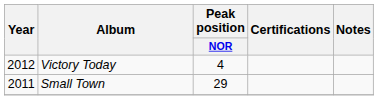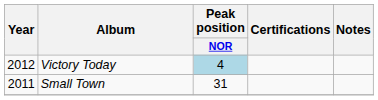Victory Today | Peak position / NOR: no background -> lightblue background
Small Town | Peak position / NOR: 29 -> 31
